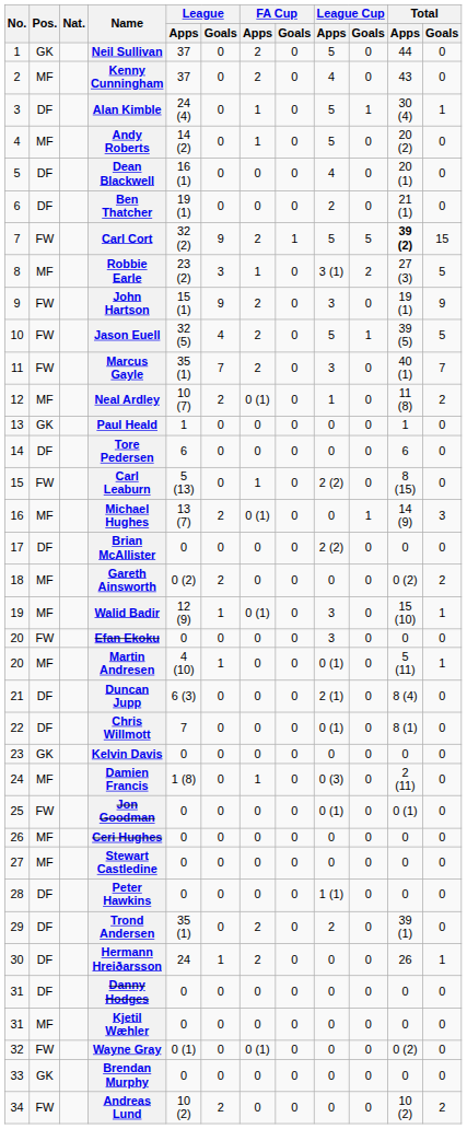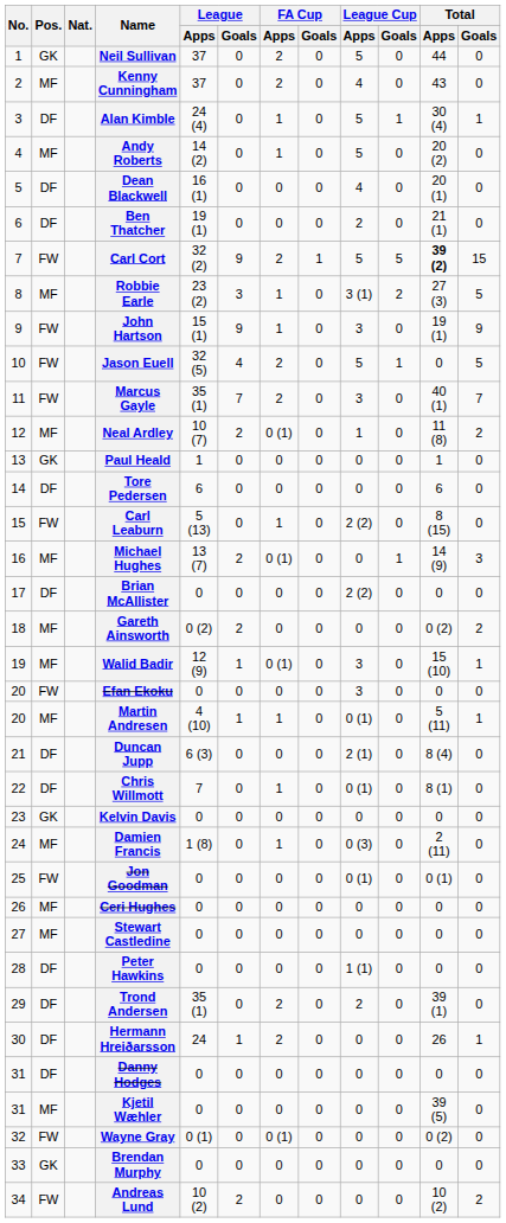John Hartson | FA Cup / Apps: 2 -> 1
Jason Euell | Total / Apps: 39 (5) -> 0
Martin Andresen | FA Cup / Apps: 0 -> 1
Chris Willmott | FA Cup / Apps: 0 -> 1
Kjetil Wæhler | Total / Apps: 0 -> 39 (5)
